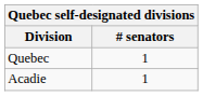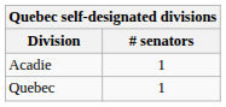rows swapped: Acadie <-> Quebec
